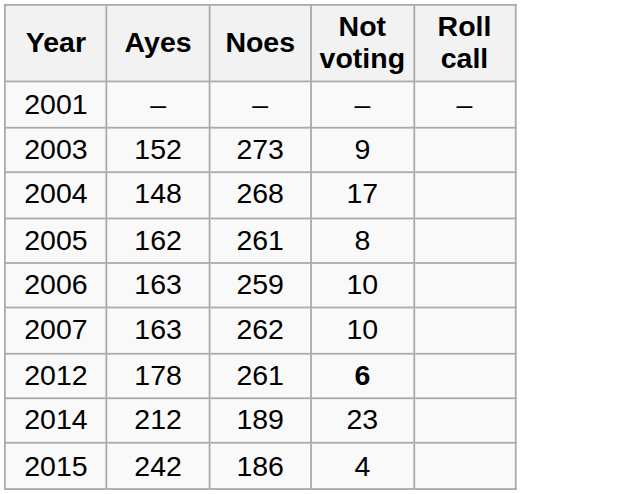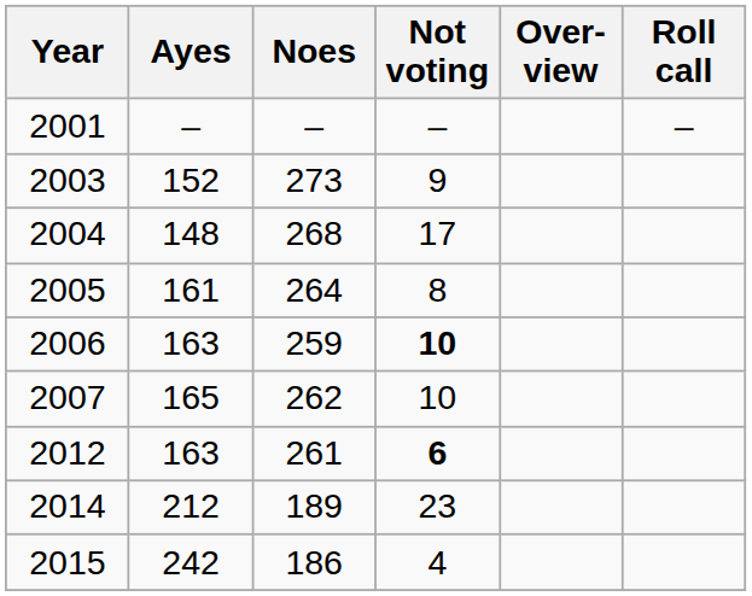+ column: Over-view
2005 | Ayes: 162 -> 161
2005 | Noes: 261 -> 264
2006 | Not voting: normal -> bold
2007 | Ayes: 163 -> 165
2012 | Ayes: 178 -> 163
